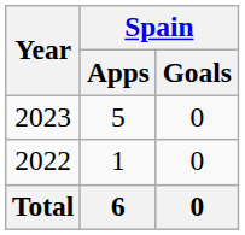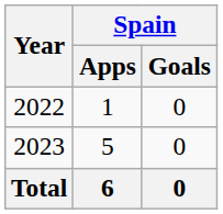rows swapped: 2022 <-> 2023
